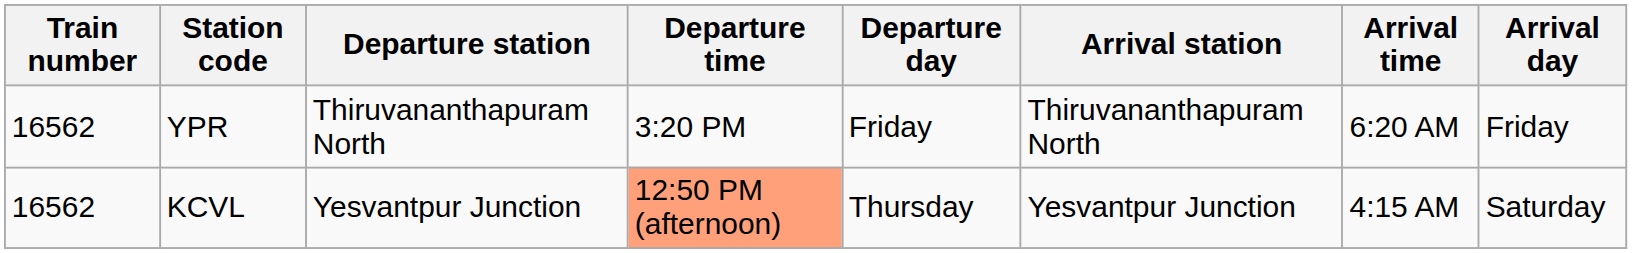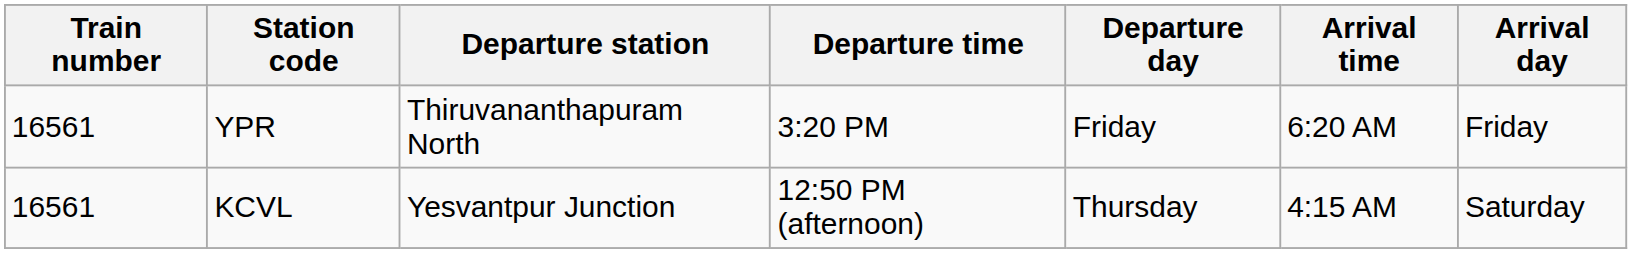- column: Arrival station | Thiruvananthapuram North | Yesvantpur Junction
YPR | Train number: 16562 -> 16561
KCVL | Train number: 16562 -> 16561
KCVL | Departure time: lightsalmon background -> no background
